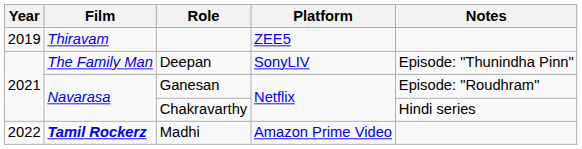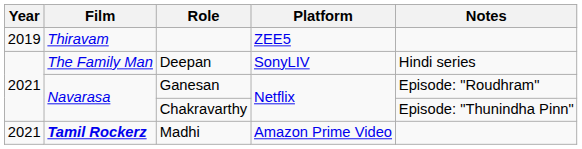Deepan | Notes: Episode: "Thunindha Pinn" -> Hindi series
Chakravarthy | Notes: Hindi series -> Episode: "Thunindha Pinn"
Madhi | Year: 2022 -> 2021
